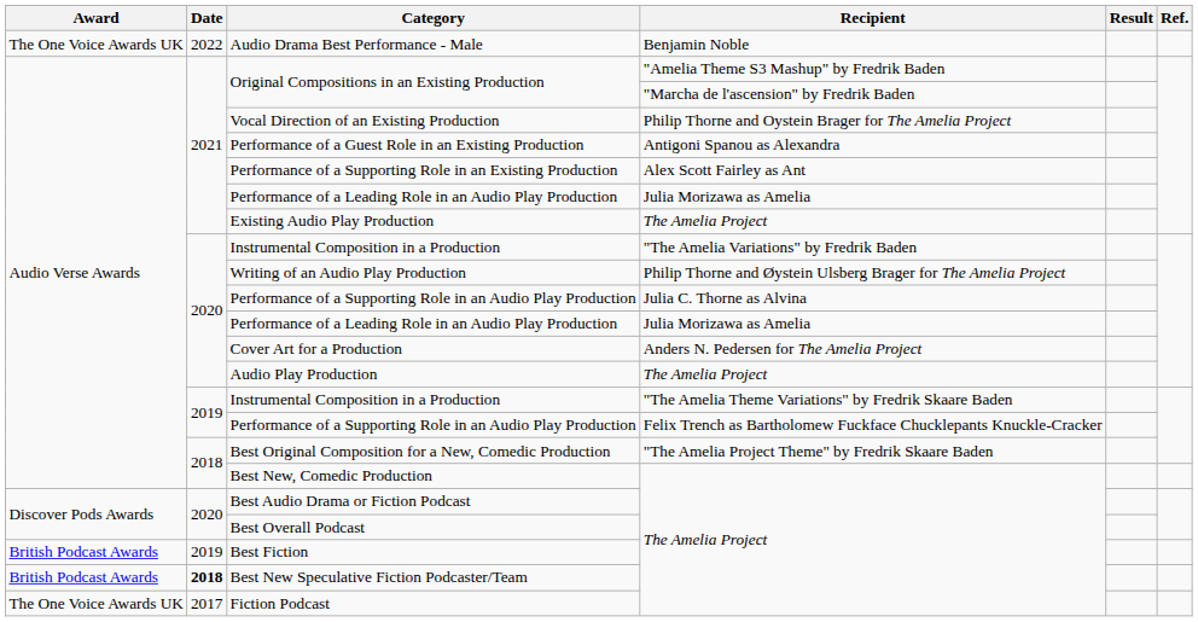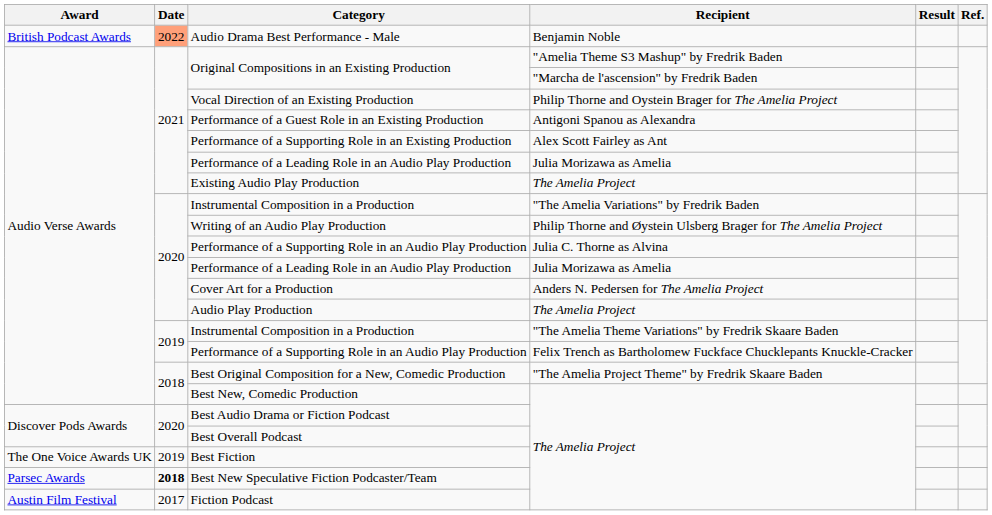Audio Drama Best Performance - Male | Award: The One Voice Awards UK -> British Podcast Awards
Audio Drama Best Performance - Male | Date: no background -> lightsalmon background
Best Fiction | Award: British Podcast Awards -> The One Voice Awards UK
Best New Speculative Fiction Podcaster/Team | Award: British Podcast Awards -> Parsec Awards
Fiction Podcast | Award: The One Voice Awards UK -> Austin Film Festival
